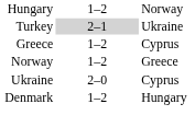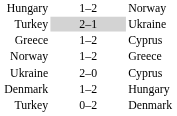+ row: Turkey | 0–2 | Denmark
